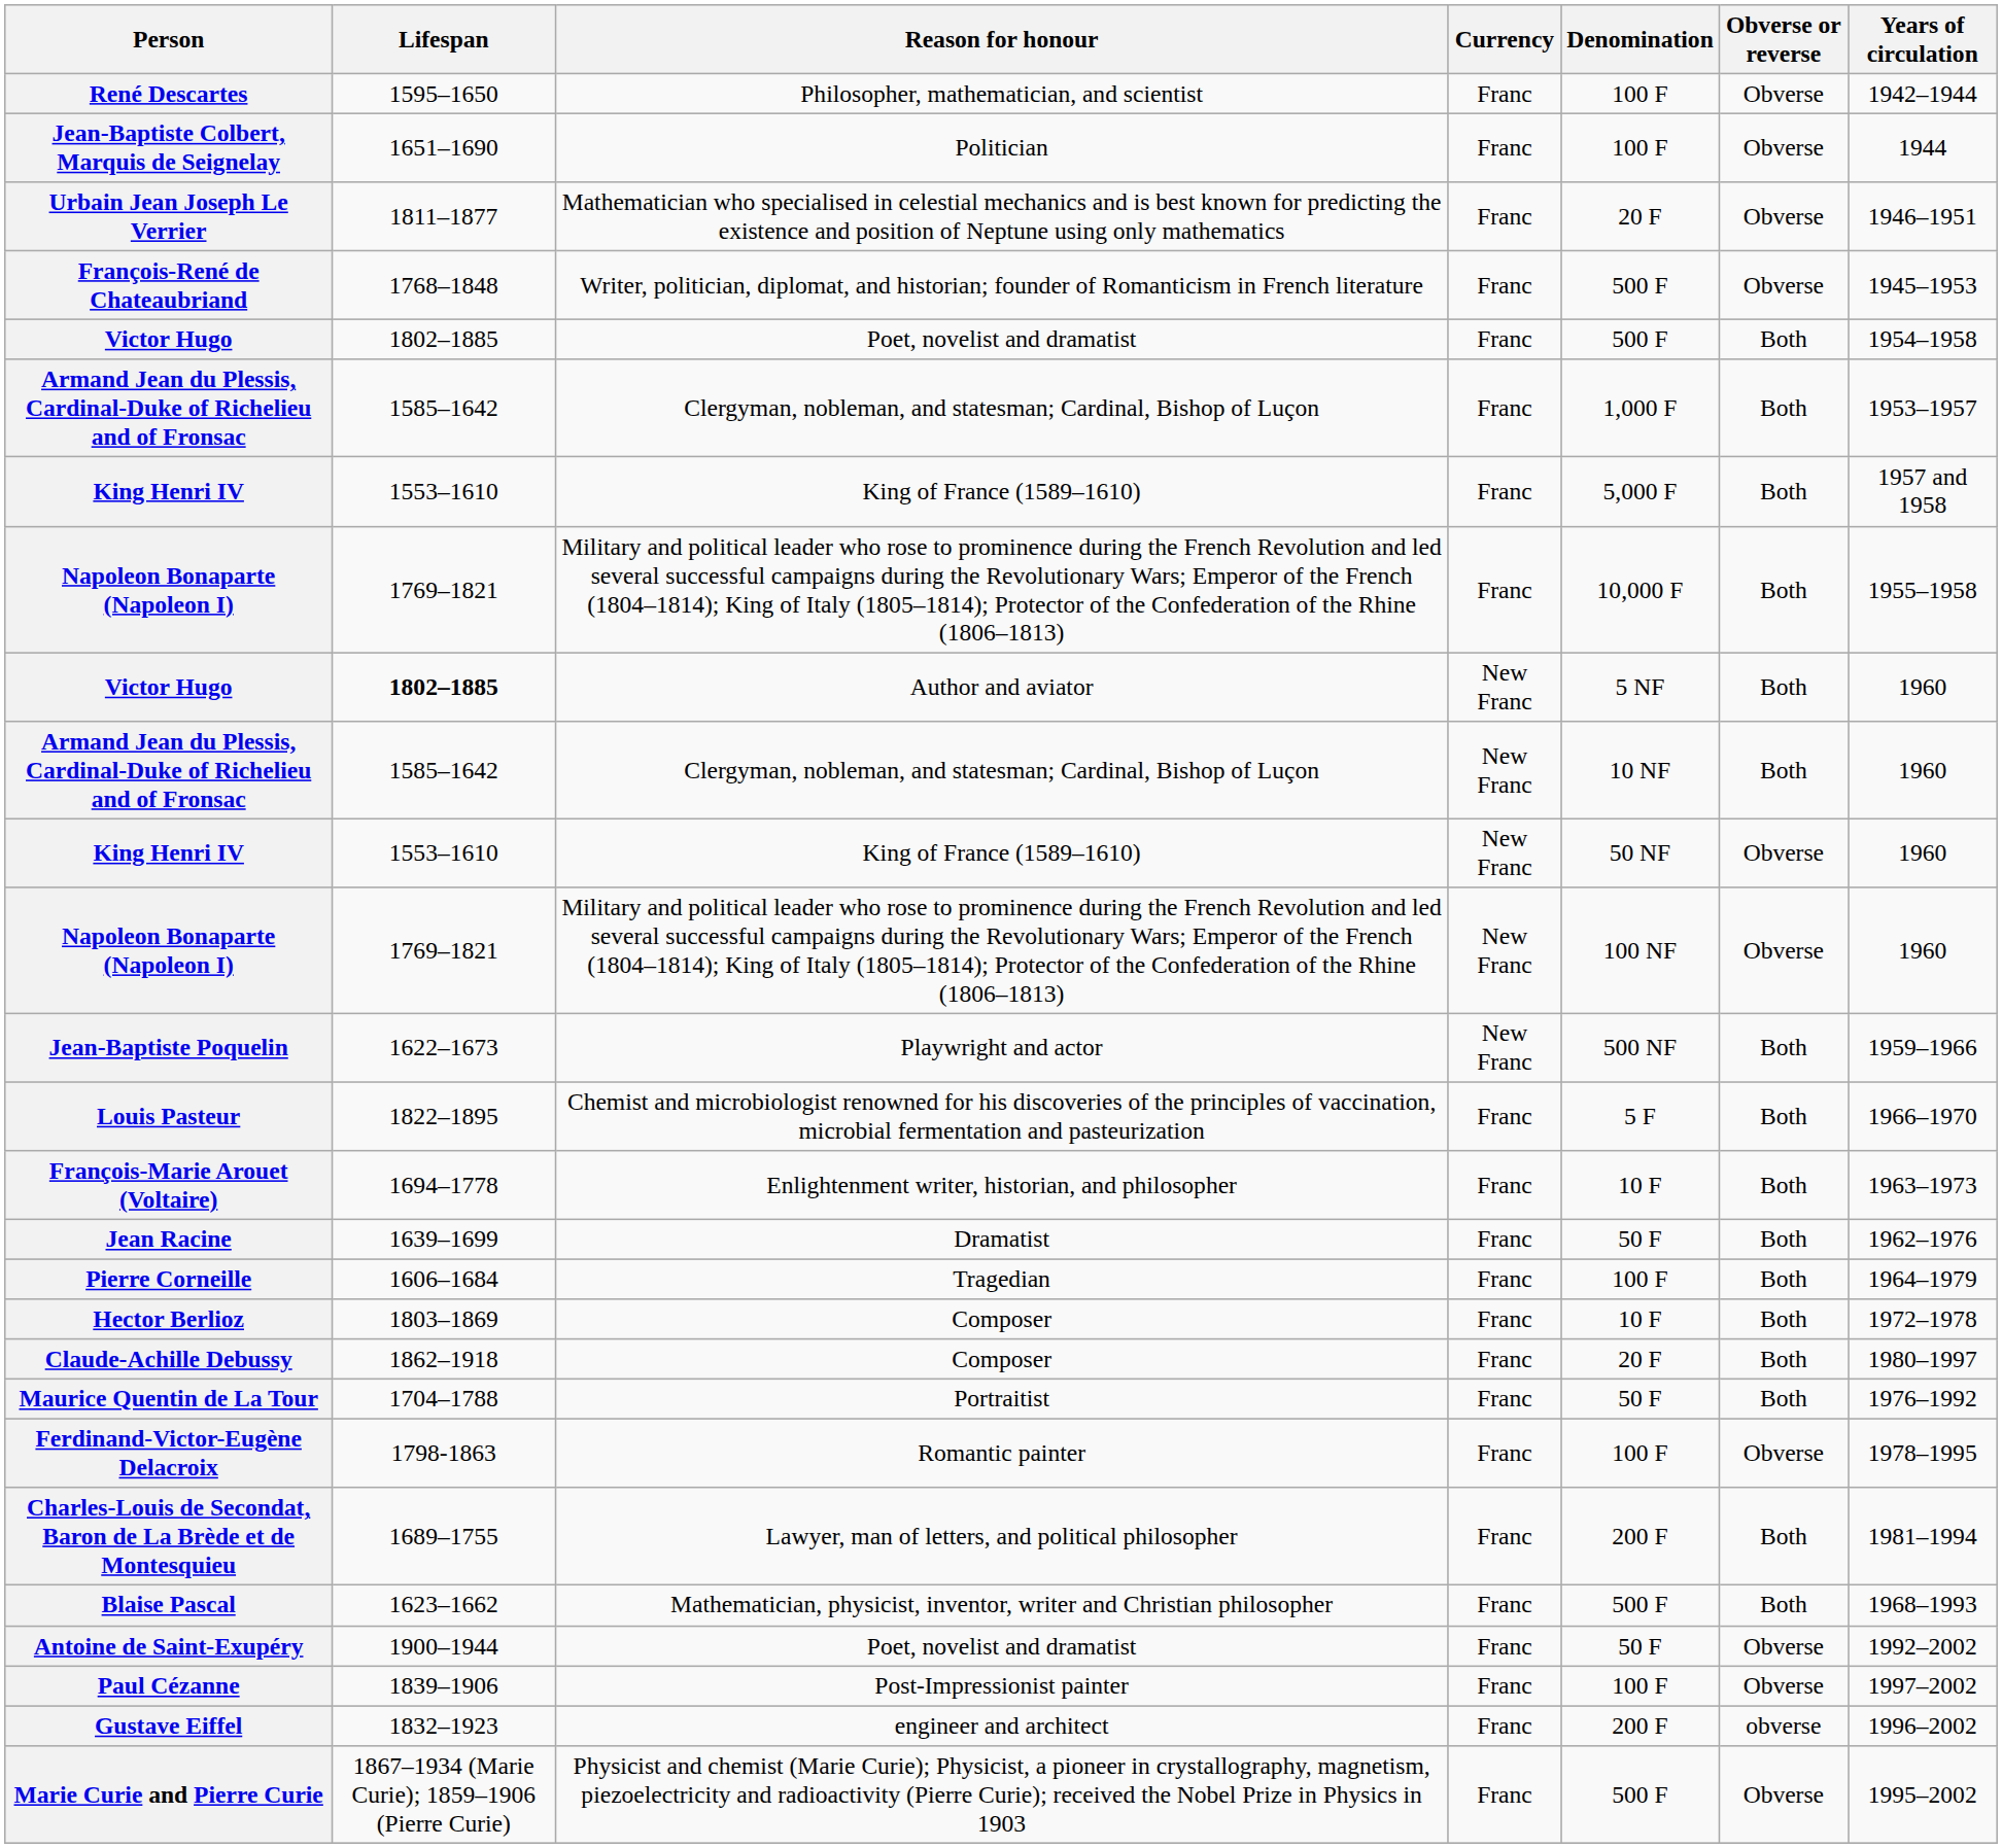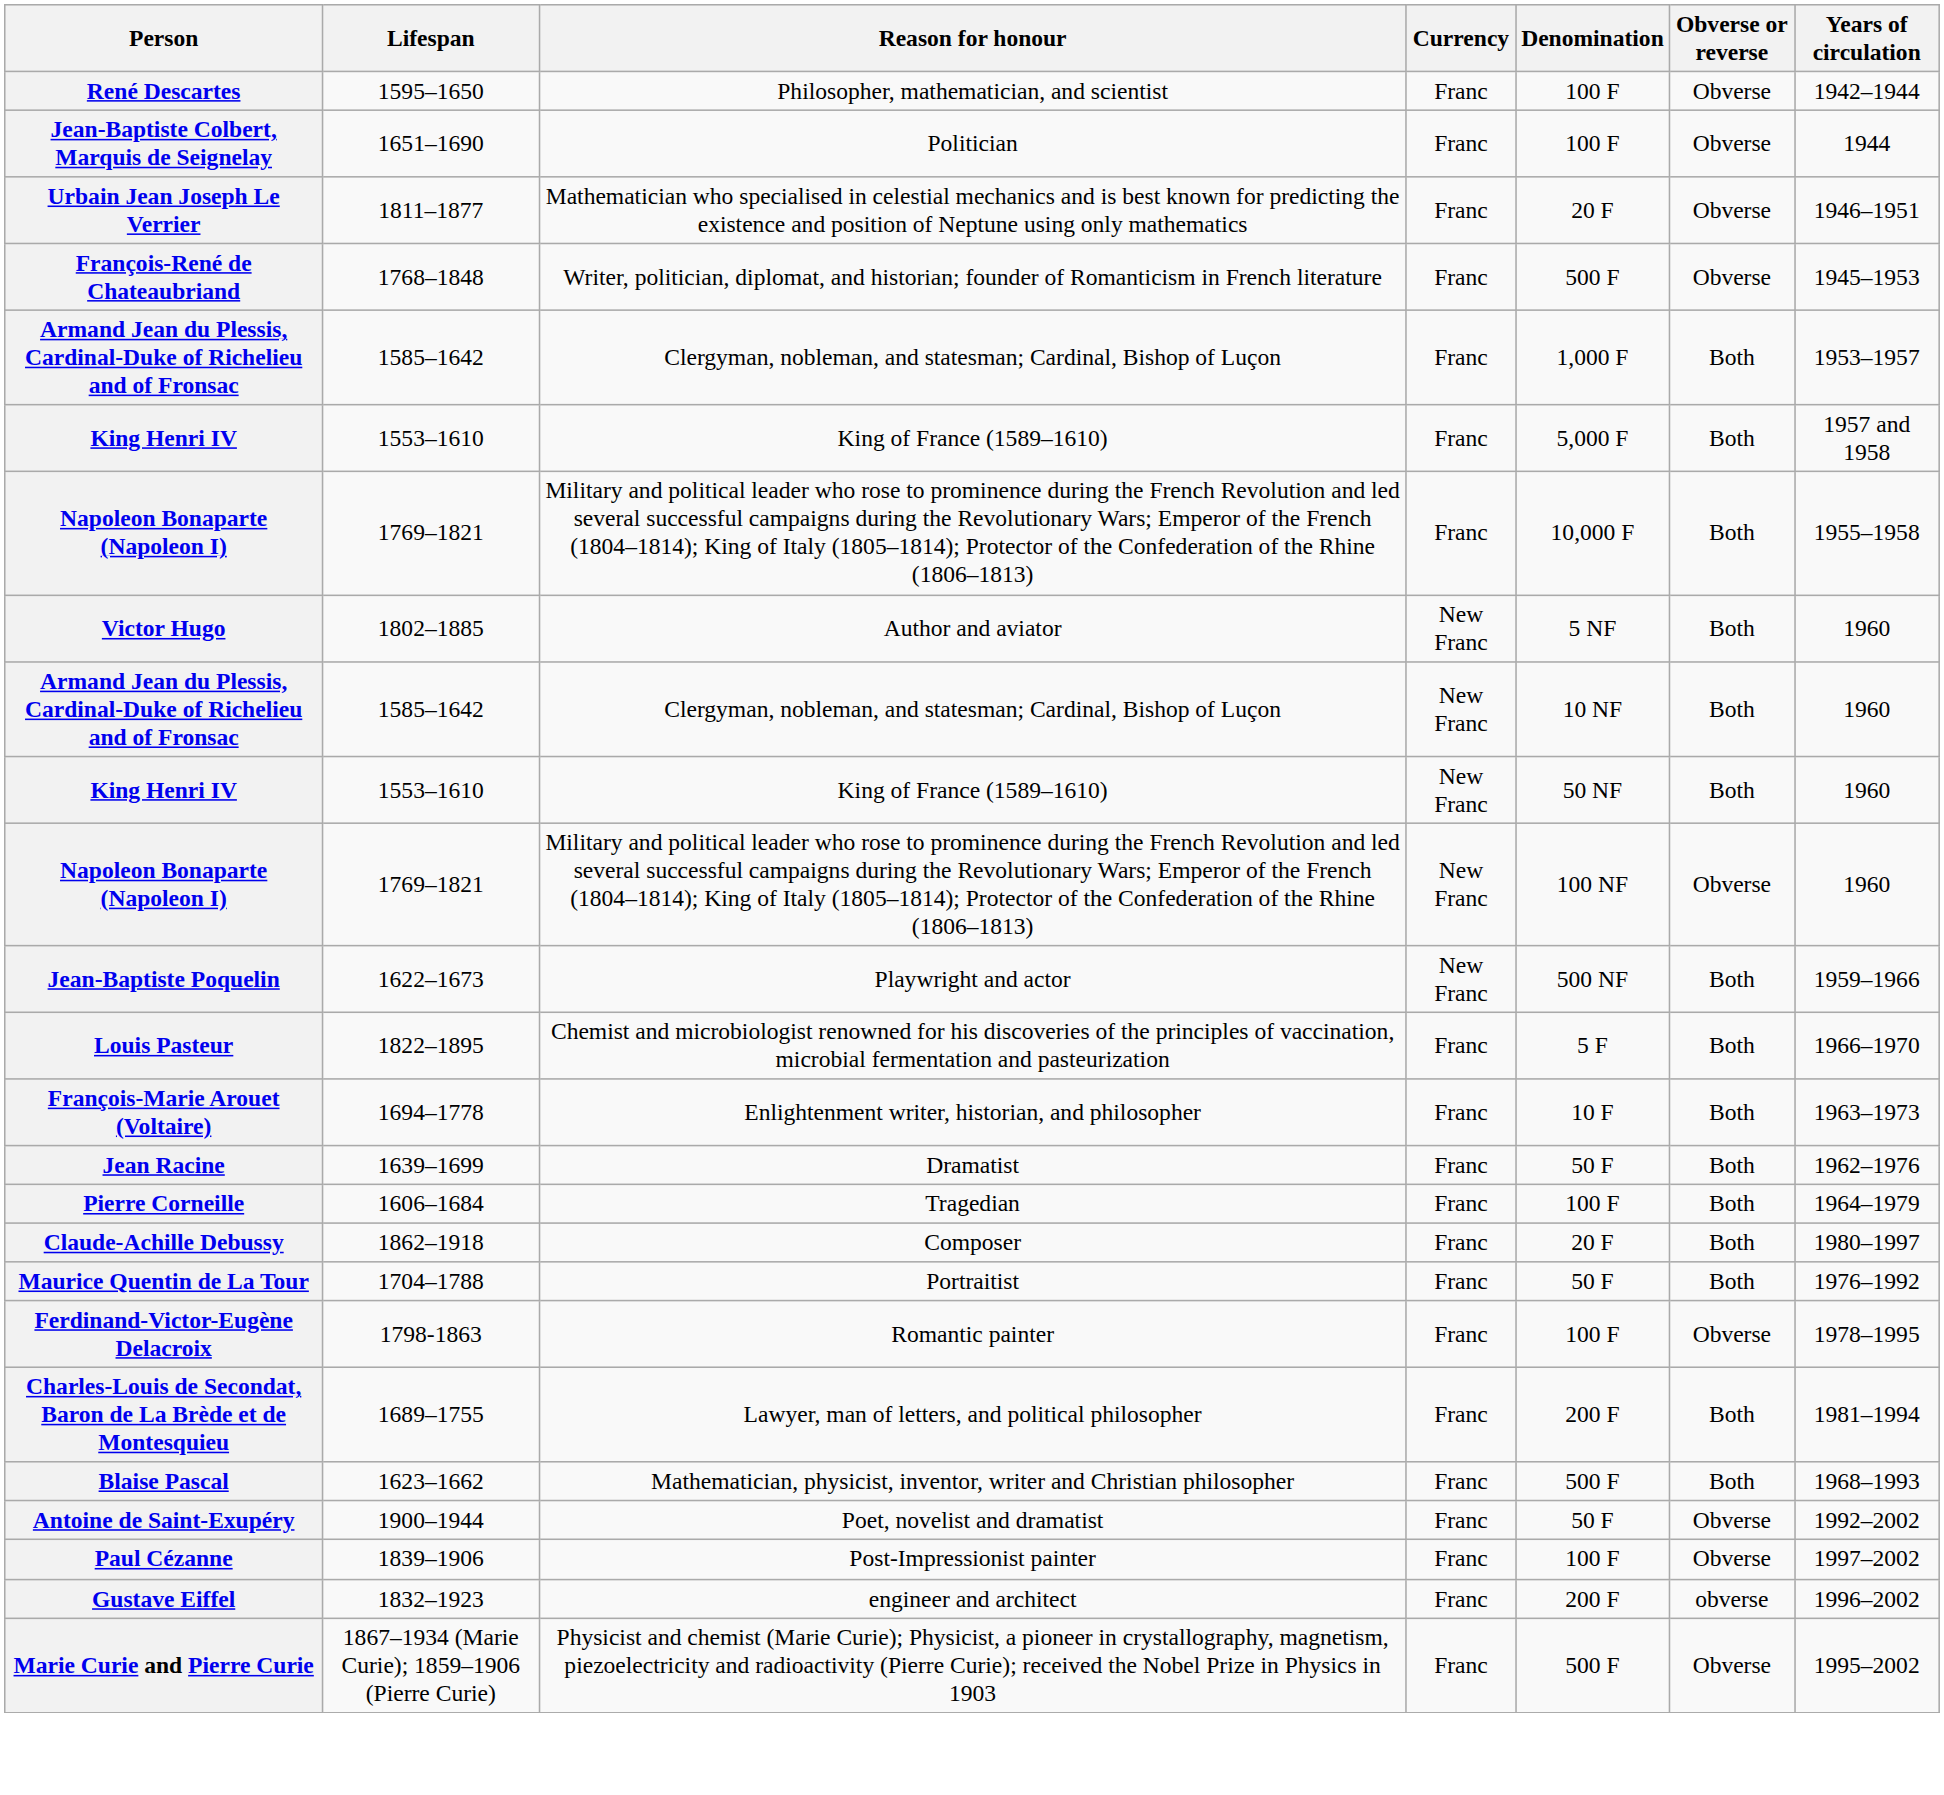- row: Victor Hugo | 1802–1885 | Poet, novelist and dramatist | Franc | 500 F | Both | 1954–1958
Victor Hugo / New Franc | Lifespan: bold -> normal
King Henri IV / New Franc | Obverse or reverse: Obverse -> Both
- row: Hector Berlioz | 1803–1869 | Composer | Franc | 10 F | Both | 1972–1978
